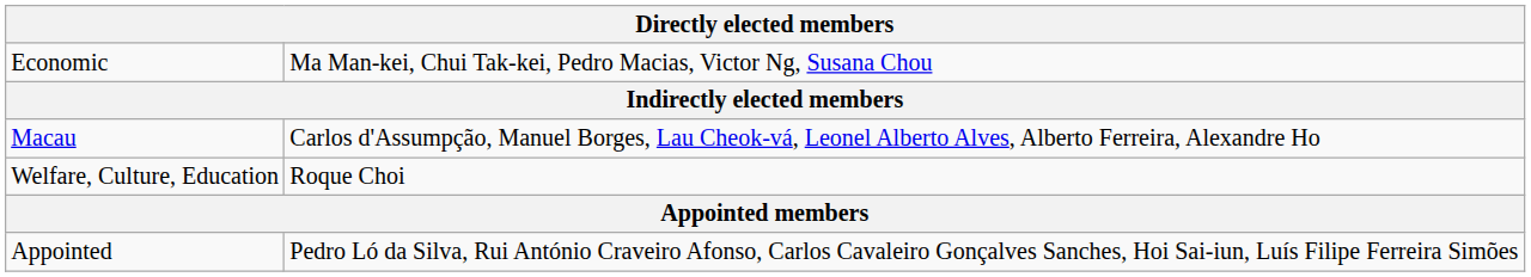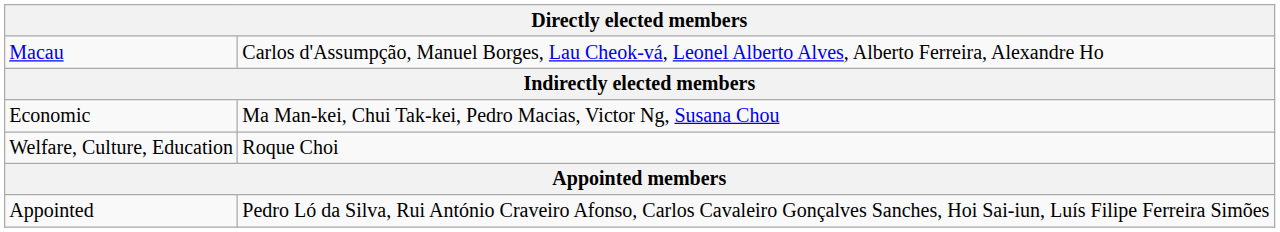rows swapped: Macau <-> Economic
